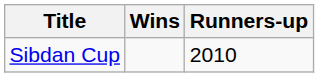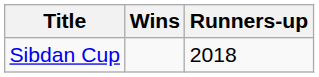Sibdan Cup | Runners-up: 2010 -> 2018
